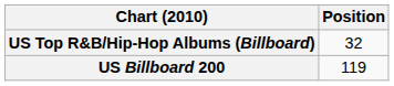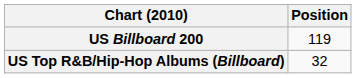rows swapped: US Billboard 200 <-> US Top R&B/Hip-Hop Albums (Billboard)
